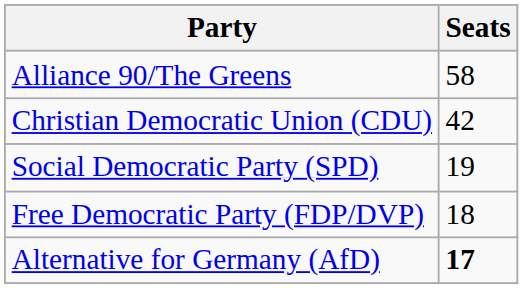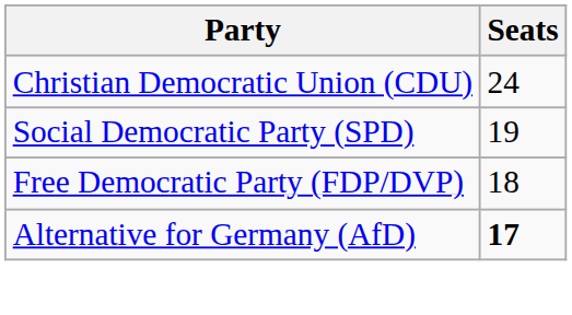- row: Alliance 90/The Greens | 58
Christian Democratic Union (CDU) | Seats: 42 -> 24
